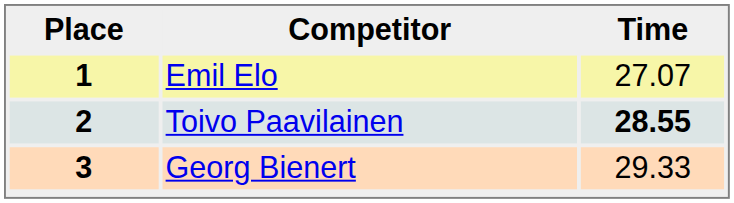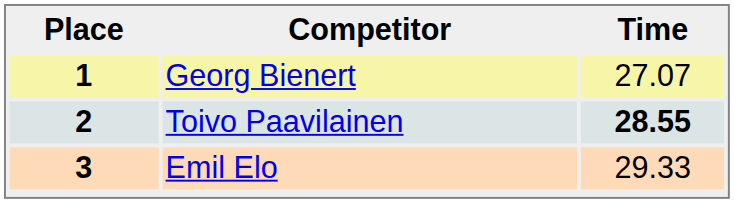1 | Competitor: Emil Elo -> Georg Bienert
3 | Competitor: Georg Bienert -> Emil Elo
